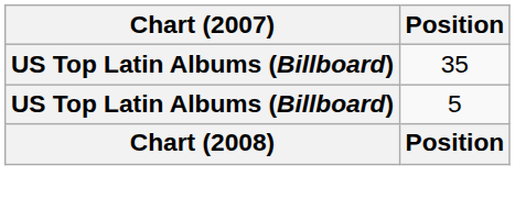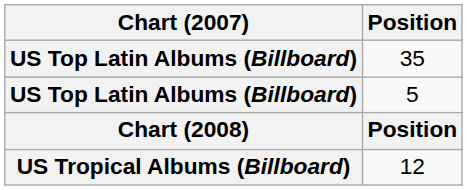+ row: US Tropical Albums (Billboard) | 12
